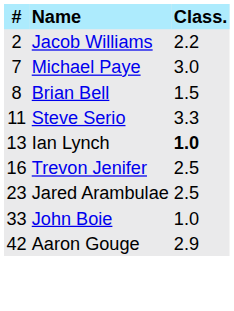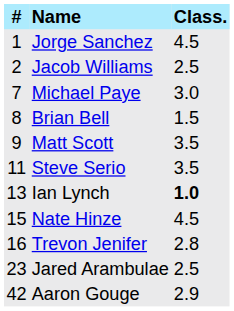+ row: 1 | Jorge Sanchez | 4.5
Jacob Williams | Class.: 2.2 -> 2.5
+ row: 9 | Matt Scott | 3.5
Steve Serio | Class.: 3.3 -> 3.5
+ row: 15 | Nate Hinze | 4.5
Trevon Jenifer | Class.: 2.5 -> 2.8
- row: 33 | John Boie | 1.0
